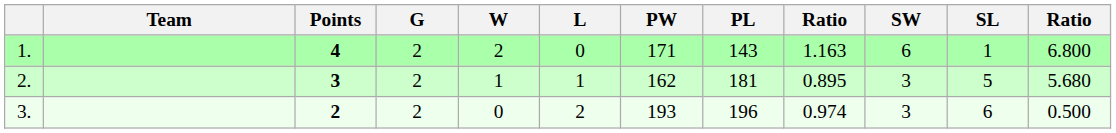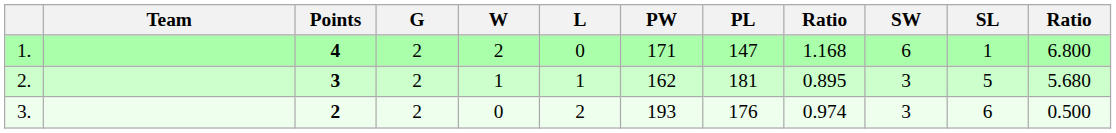1. | PL: 143 -> 147
1. | column 9: 1.163 -> 1.168
3. | PL: 196 -> 176
